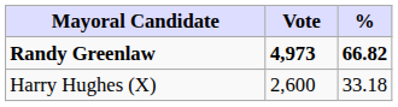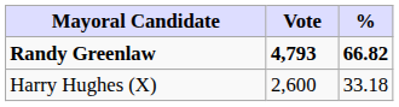Randy Greenlaw | Vote: 4,973 -> 4,793
